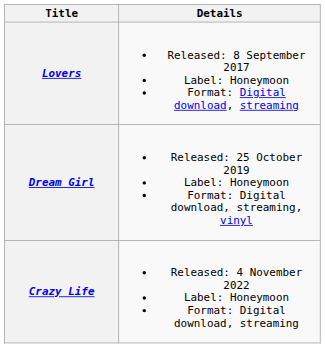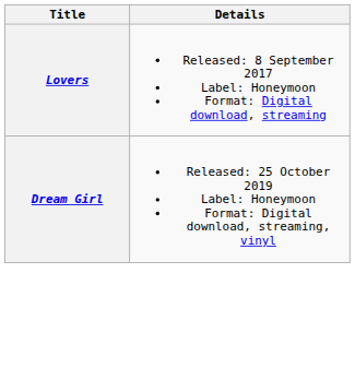- row: Crazy Life | Released: 4 November 2022 Label: Honeymoon Format: Digital download, streaming
